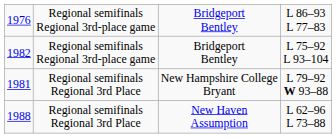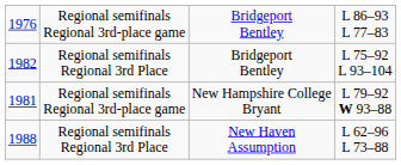Bridgeport Bentley / L 75–92 L 93–104 | column 2: Regional semifinals Regional 3rd-place game -> Regional semifinals Regional 3rd Place
New Hampshire College Bryant | column 2: Regional semifinals Regional 3rd Place -> Regional semifinals Regional 3rd-place game
